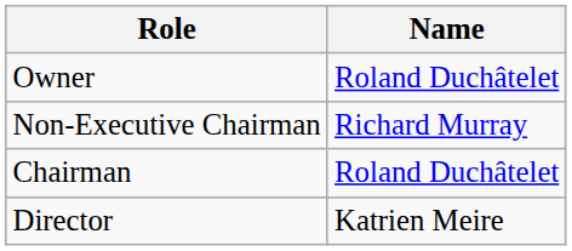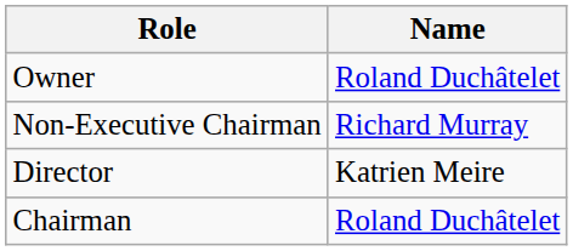rows swapped: Chairman <-> Director
